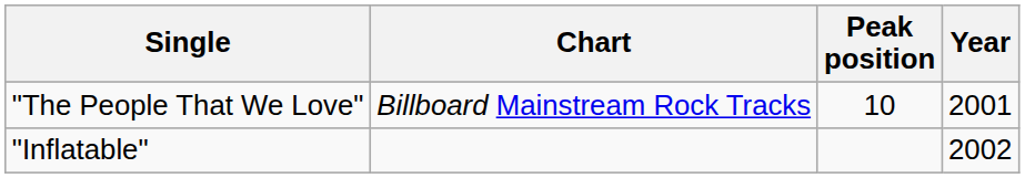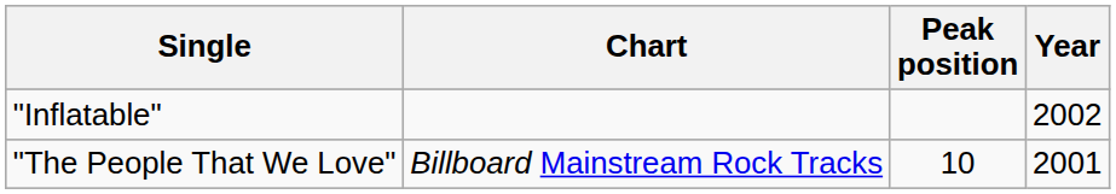rows swapped: "The People That We Love" <-> "Inflatable"
